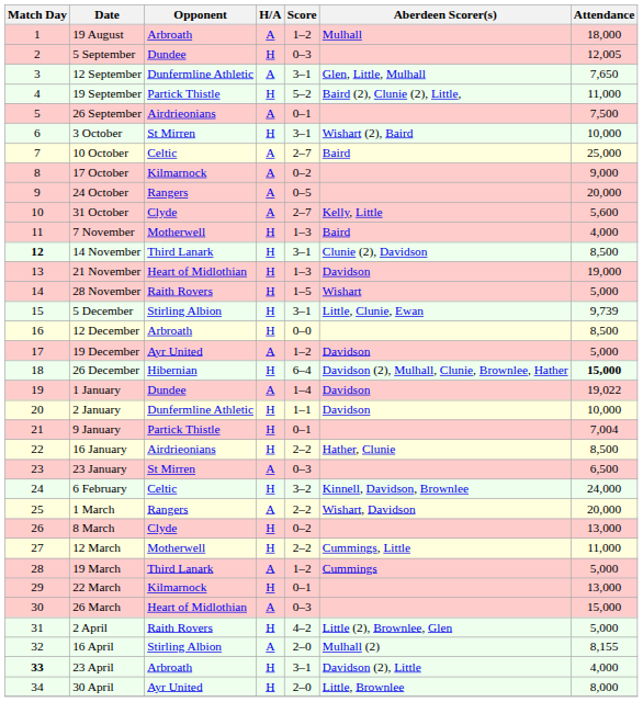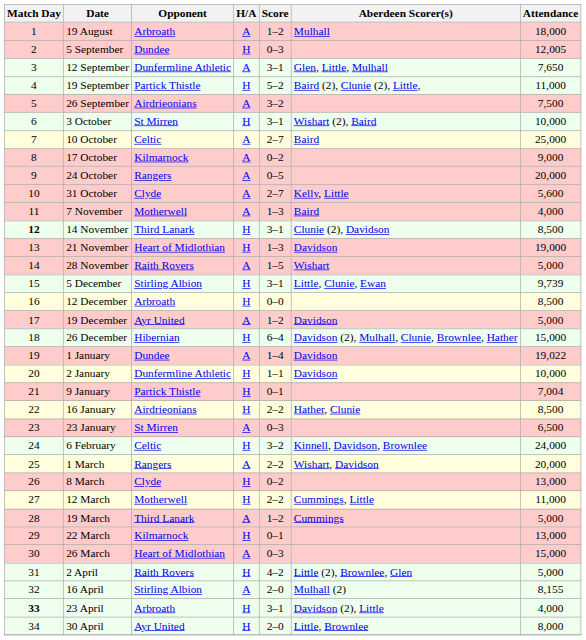26 September | Score: 0–1 -> 3–2
7 November | H/A: H -> A
28 November | H/A: H -> A
26 December | Attendance: bold -> normal
